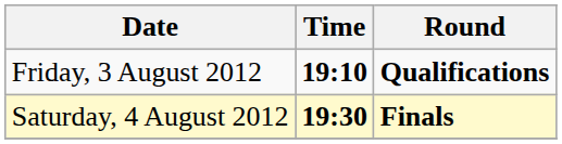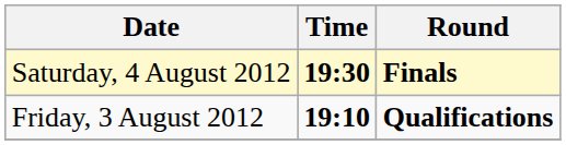rows swapped: Friday, 3 August 2012 <-> Saturday, 4 August 2012
